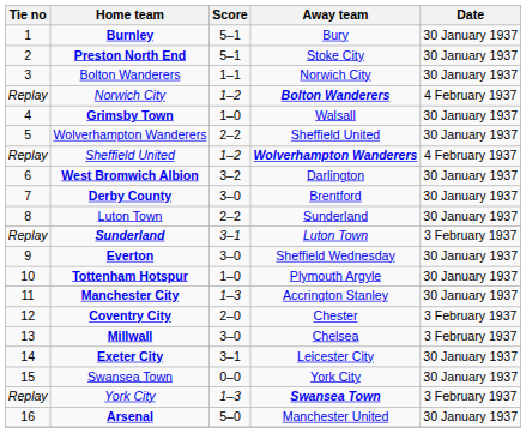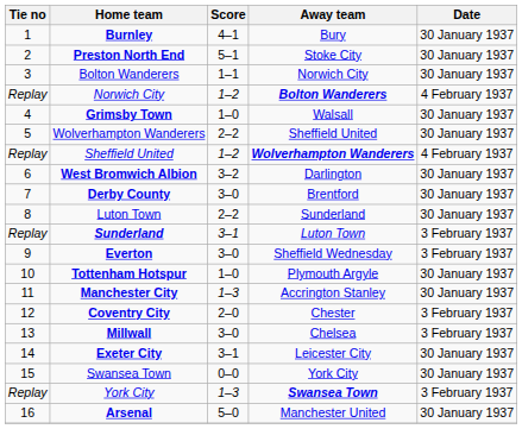Burnley | Score: 5–1 -> 4–1
Everton | Date: 30 January 1937 -> 3 February 1937
